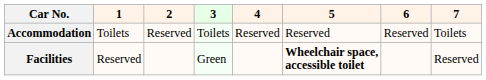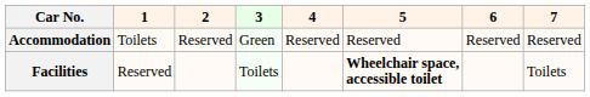Accommodation | 3: Toilets -> Green
Accommodation | 7: Toilets -> Reserved
Facilities | 3: Green -> Toilets
Facilities | 7: Reserved -> Toilets
